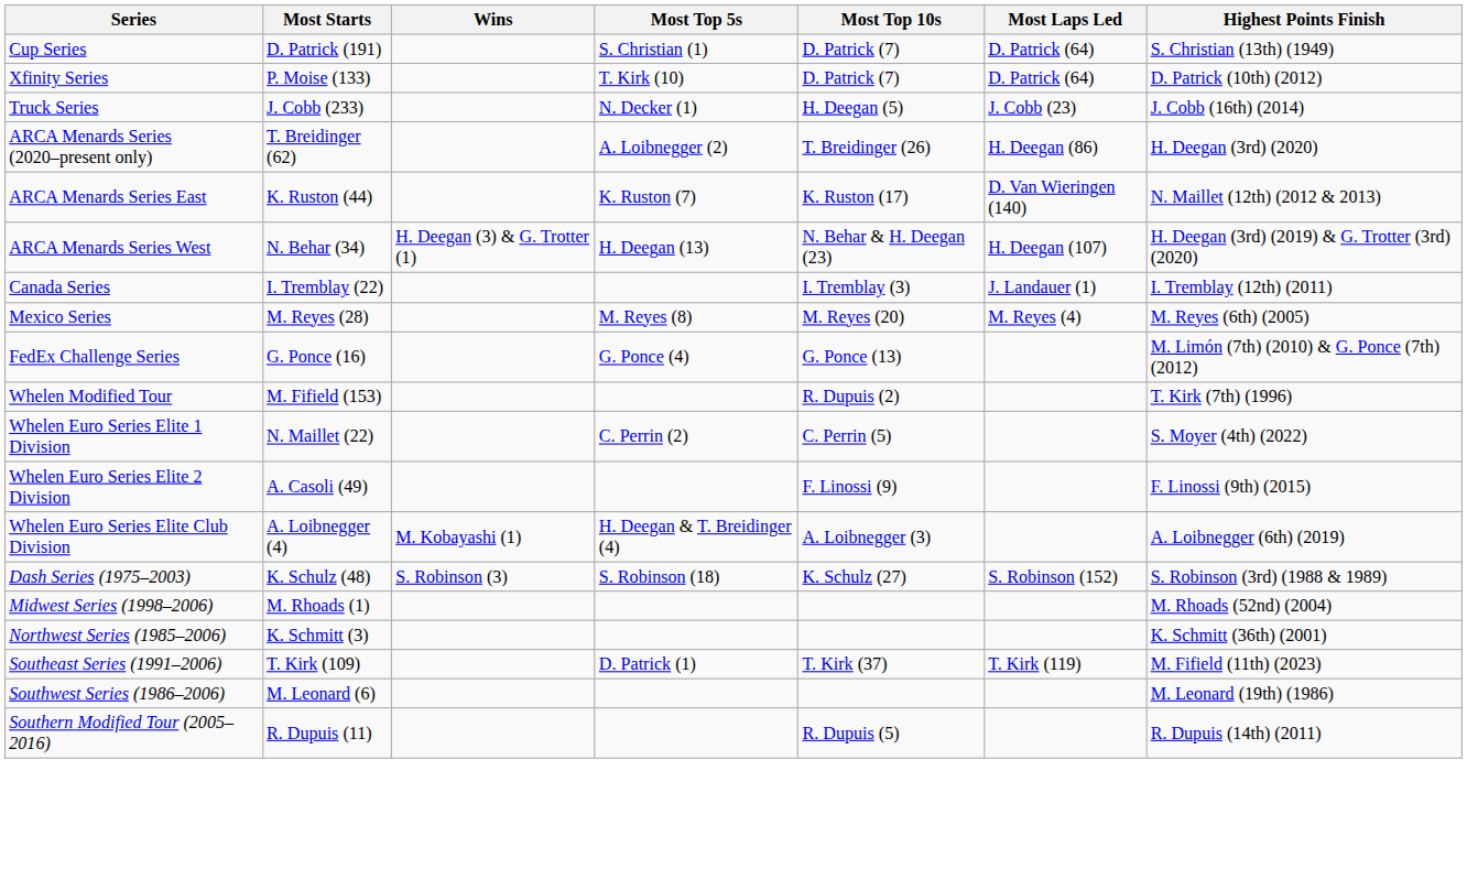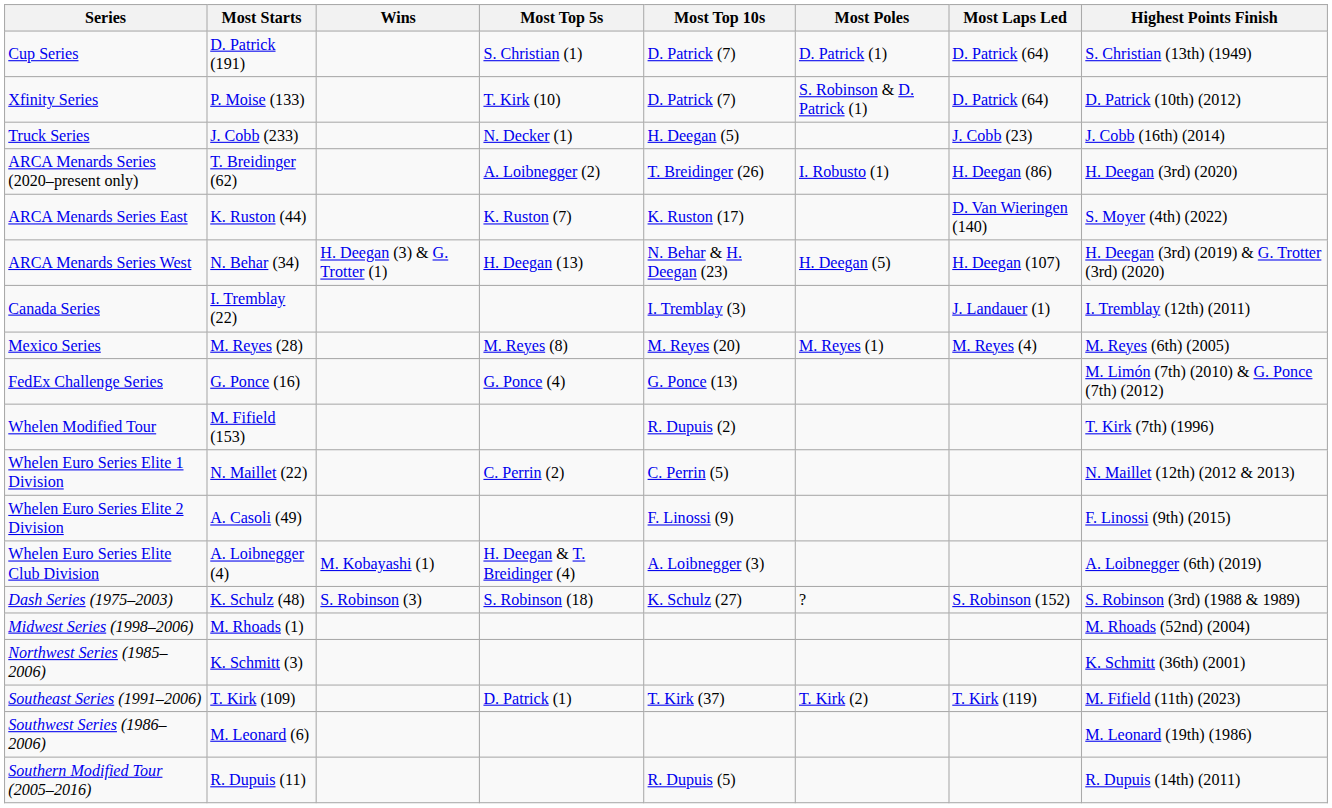+ column: Most Poles | D. Patrick (1) | S. Robinson & D. Patrick (1) | I. Robusto (1) | H. Deegan (5) | M. Reyes (1) | ? | T. Kirk (2)
ARCA Menards Series East | Highest Points Finish: N. Maillet (12th) (2012 & 2013) -> S. Moyer (4th) (2022)
Whelen Euro Series Elite 1 Division | Highest Points Finish: S. Moyer (4th) (2022) -> N. Maillet (12th) (2012 & 2013)
